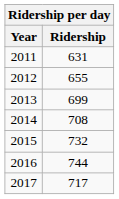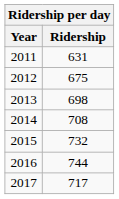2012 | Ridership: 655 -> 675
2013 | Ridership: 699 -> 698
